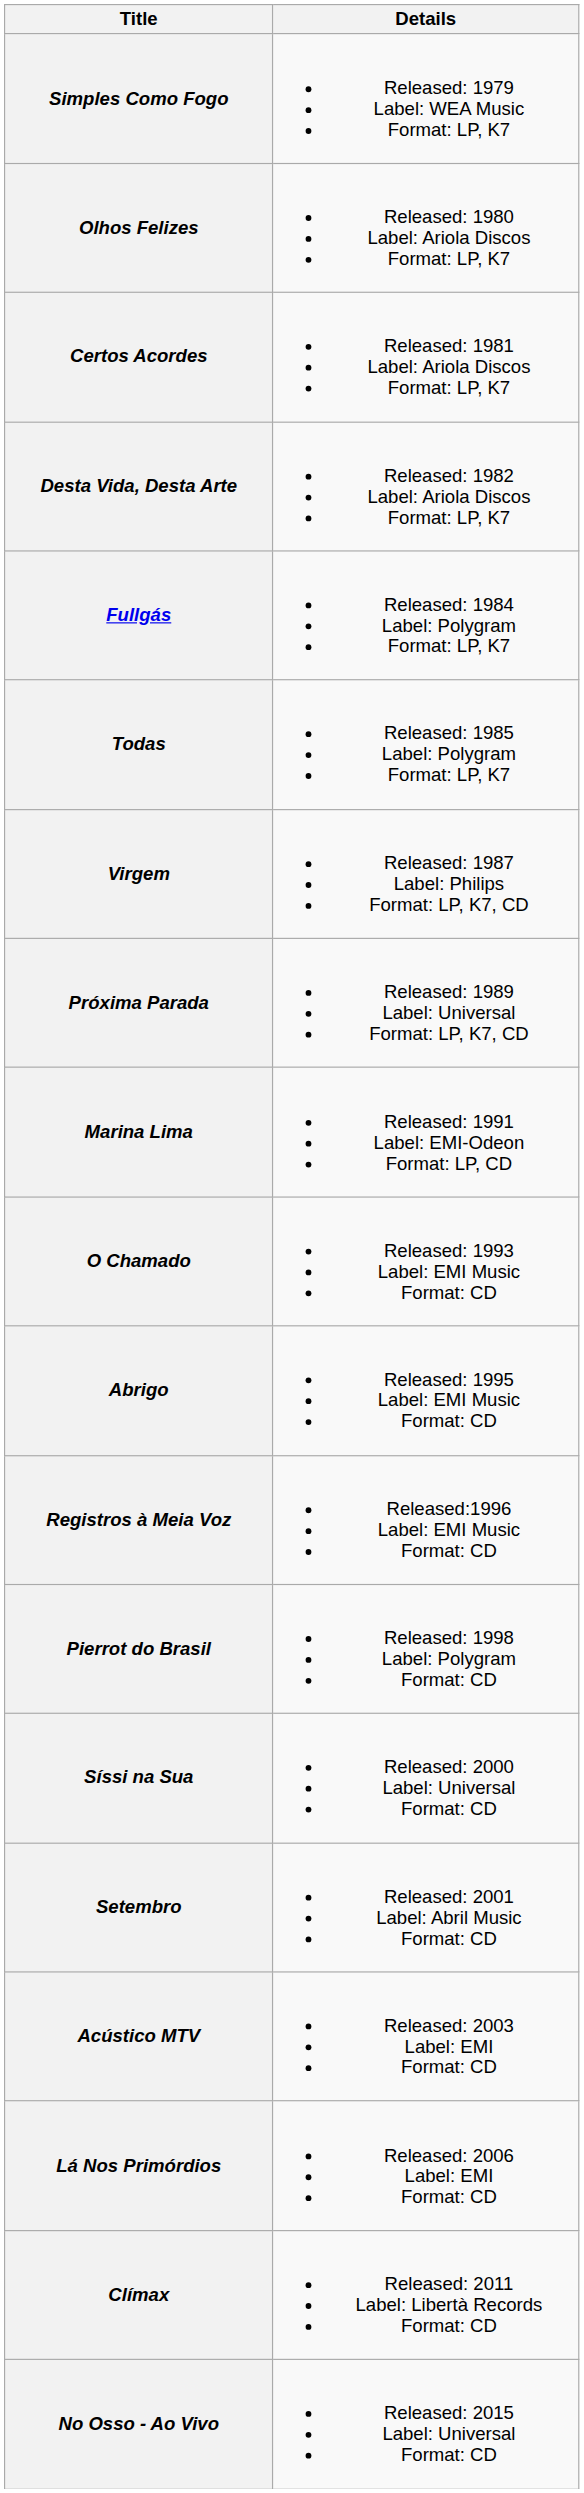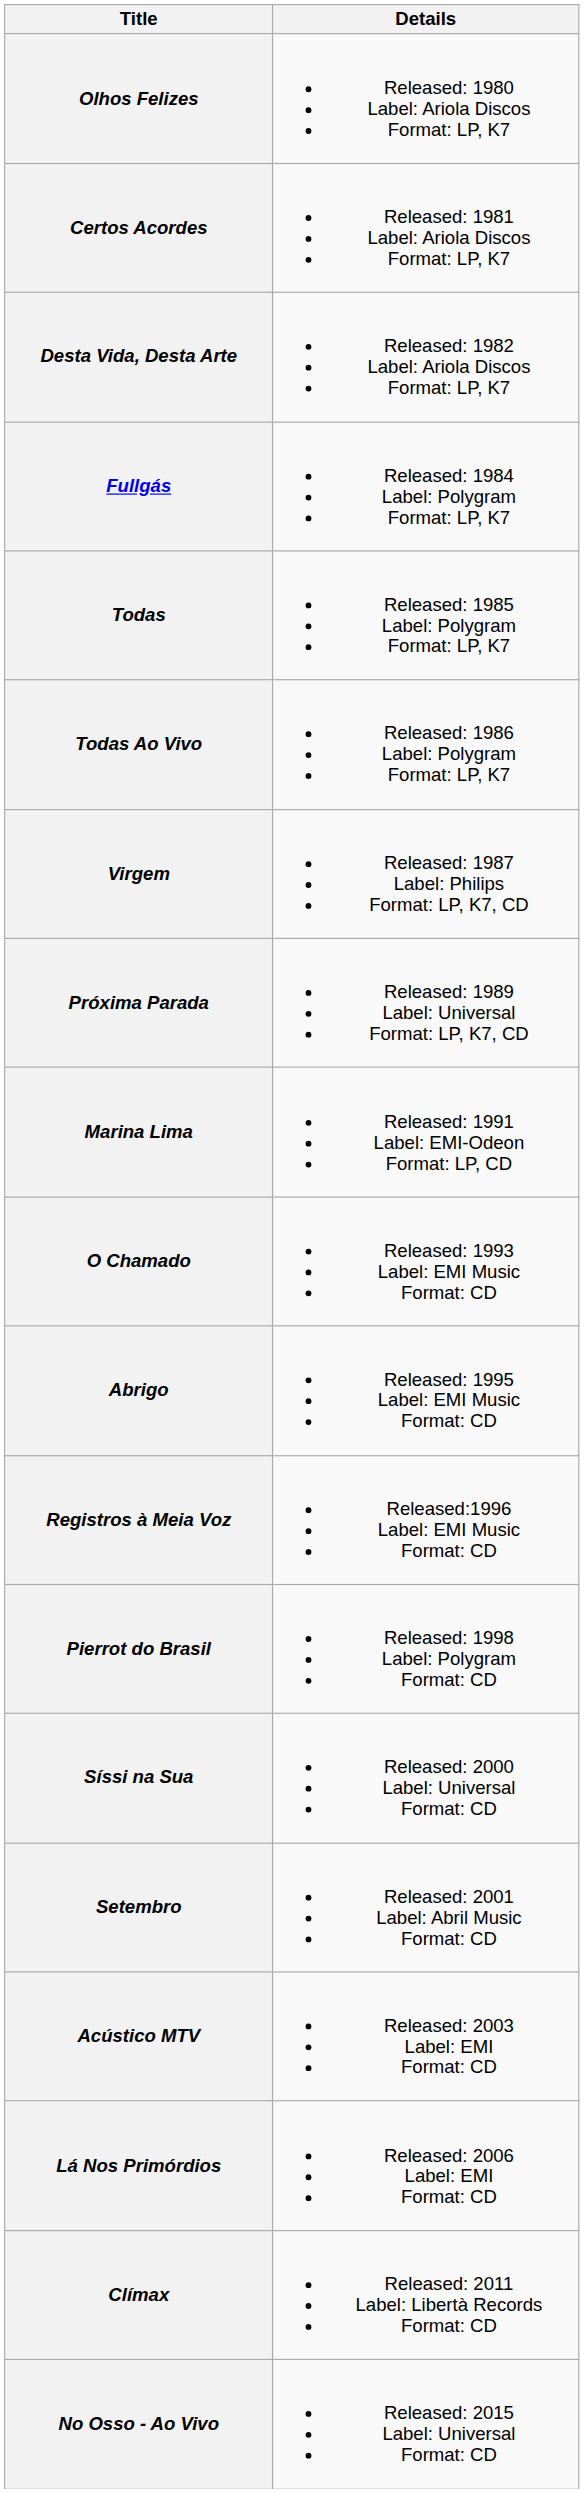- row: Simples Como Fogo | Released: 1979 Label: WEA Music Format: LP, K7
+ row: Todas Ao Vivo | Released: 1986 Label: Polygram Format: LP, K7
